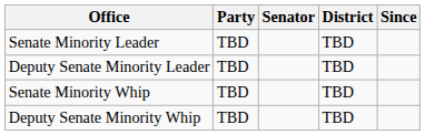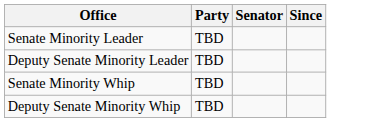- column: District | TBD | TBD | TBD | TBD
